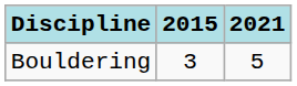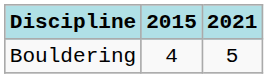Bouldering | 2015: 3 -> 4
